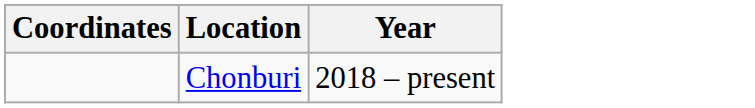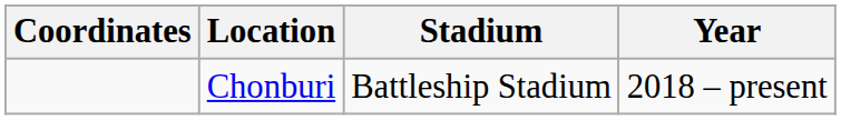+ column: Stadium | Battleship Stadium
